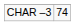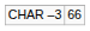CHAR –3 | column 2: 74 -> 66
